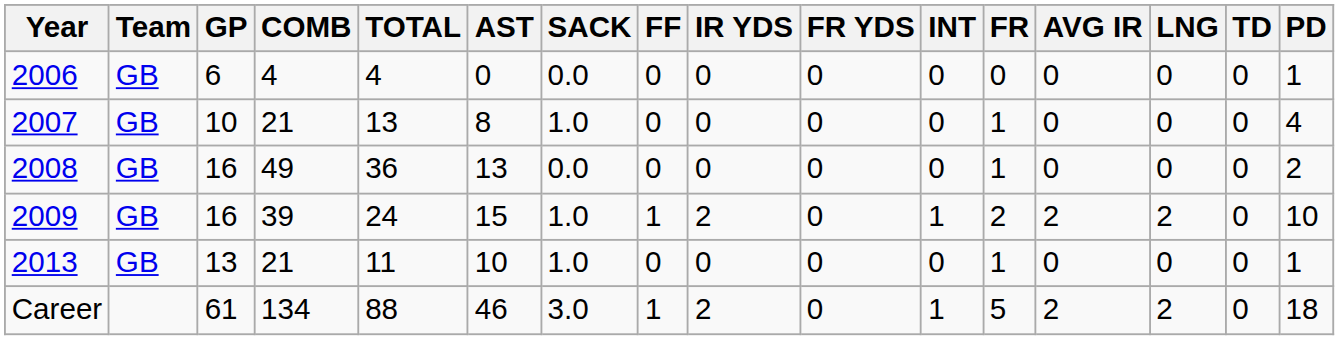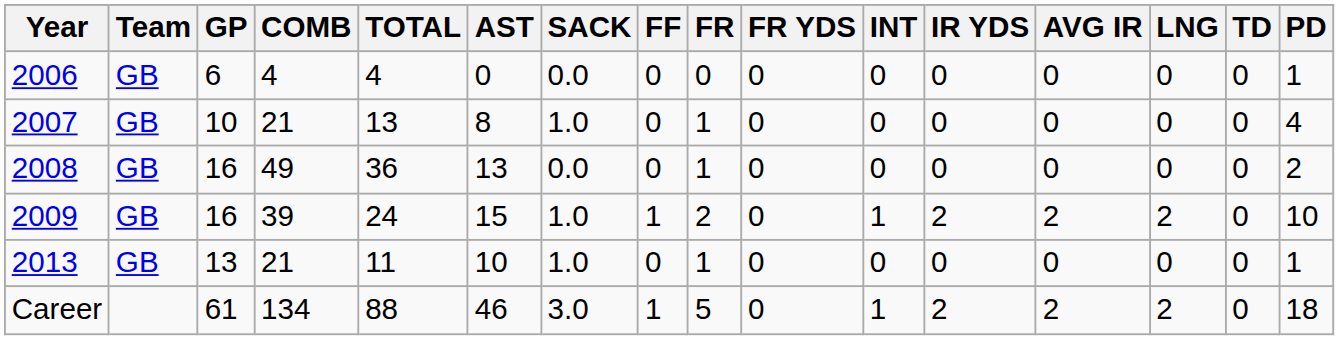columns swapped: FR <-> IR YDS
